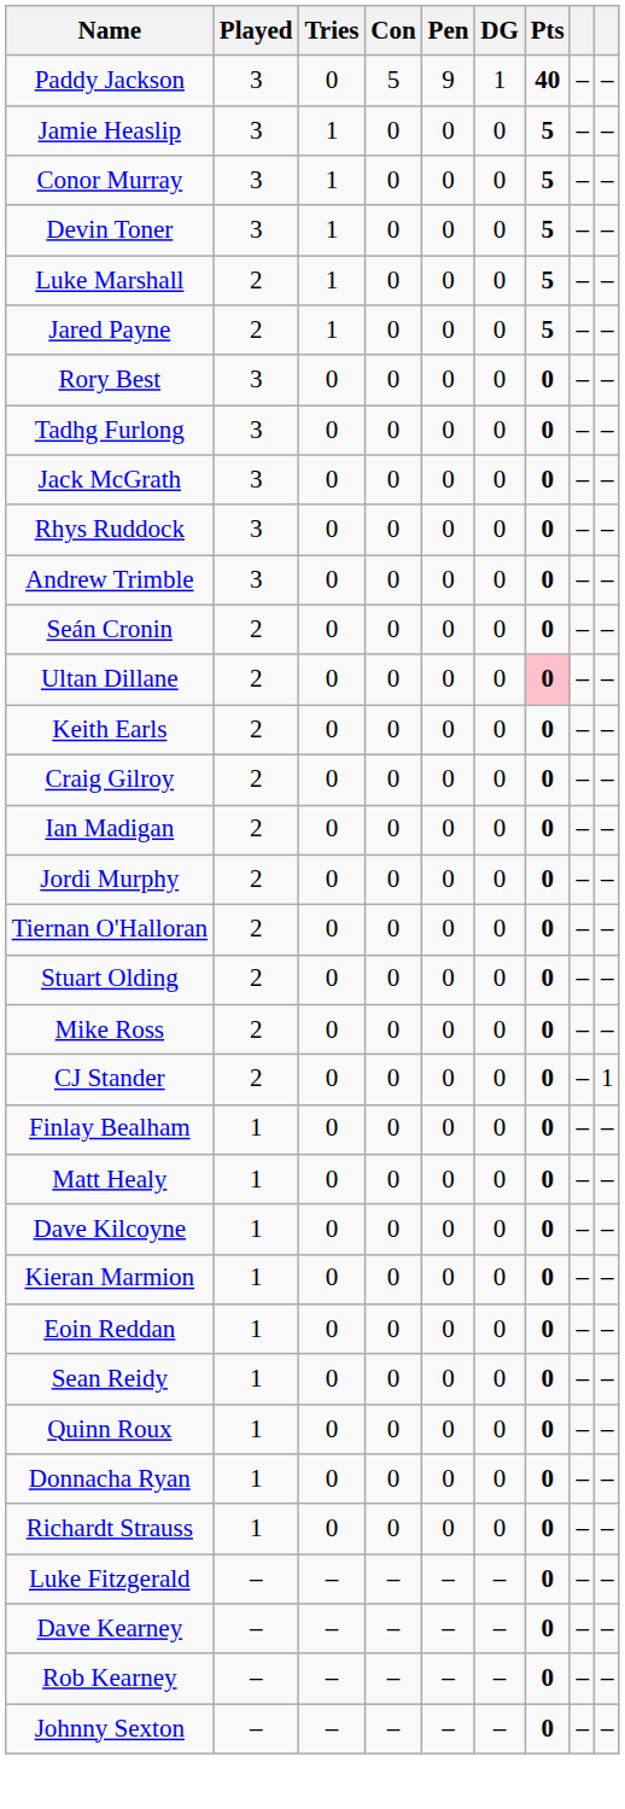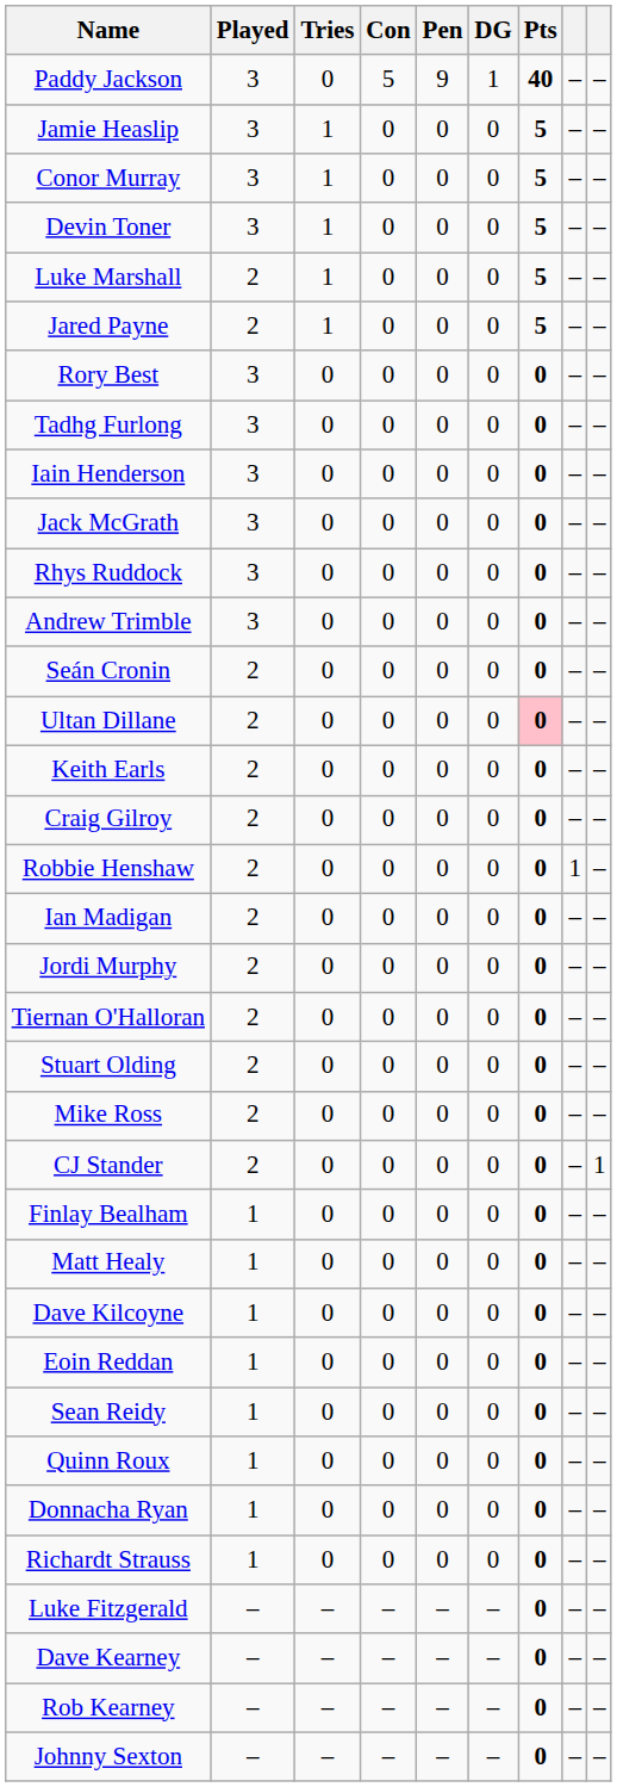+ row: Iain Henderson | 3 | 0 | 0 | 0 | 0 | 0 | – | –
+ row: Robbie Henshaw | 2 | 0 | 0 | 0 | 0 | 0 | 1 | –
- row: Kieran Marmion | 1 | 0 | 0 | 0 | 0 | 0 | – | –
